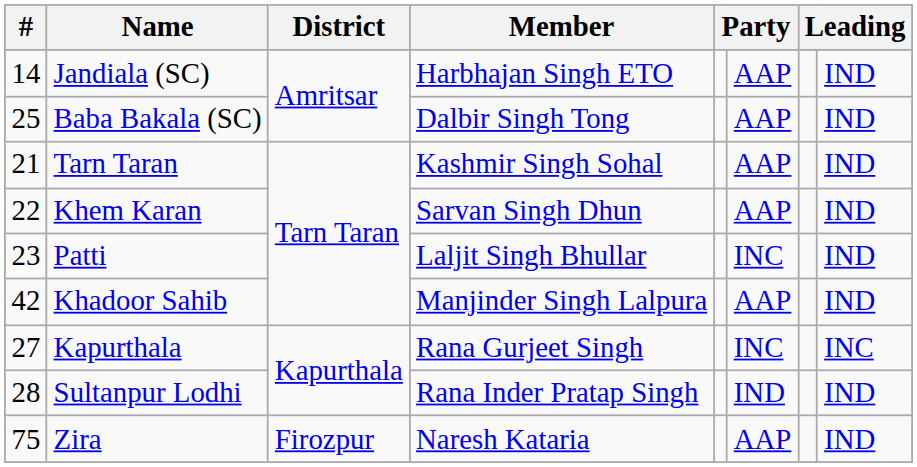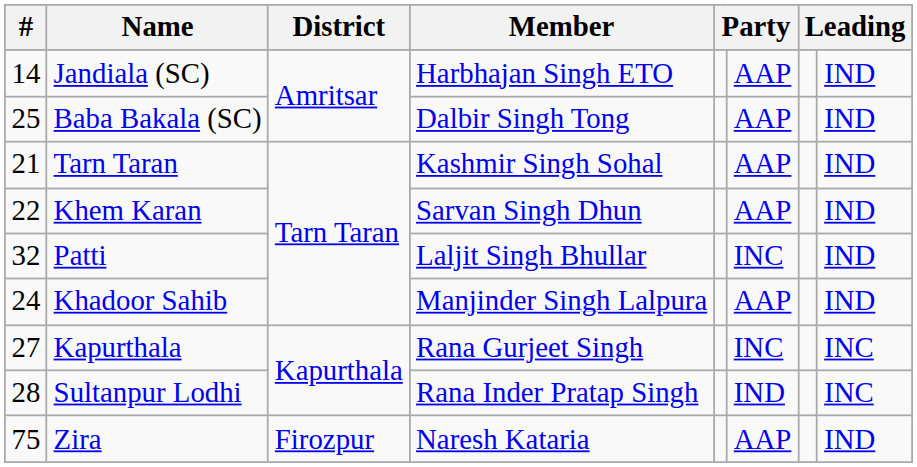Patti | #: 23 -> 32
Khadoor Sahib | #: 42 -> 24
Sultanpur Lodhi | column 8: IND -> INC
